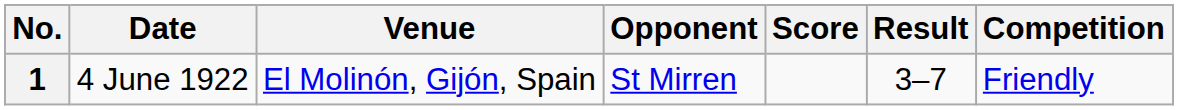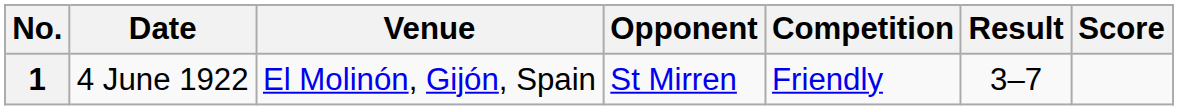columns swapped: Score <-> Competition
